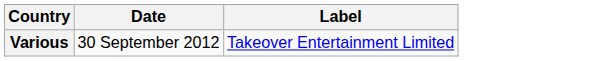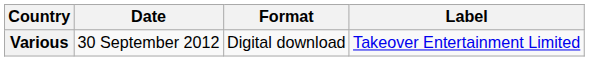+ column: Format | Digital download
